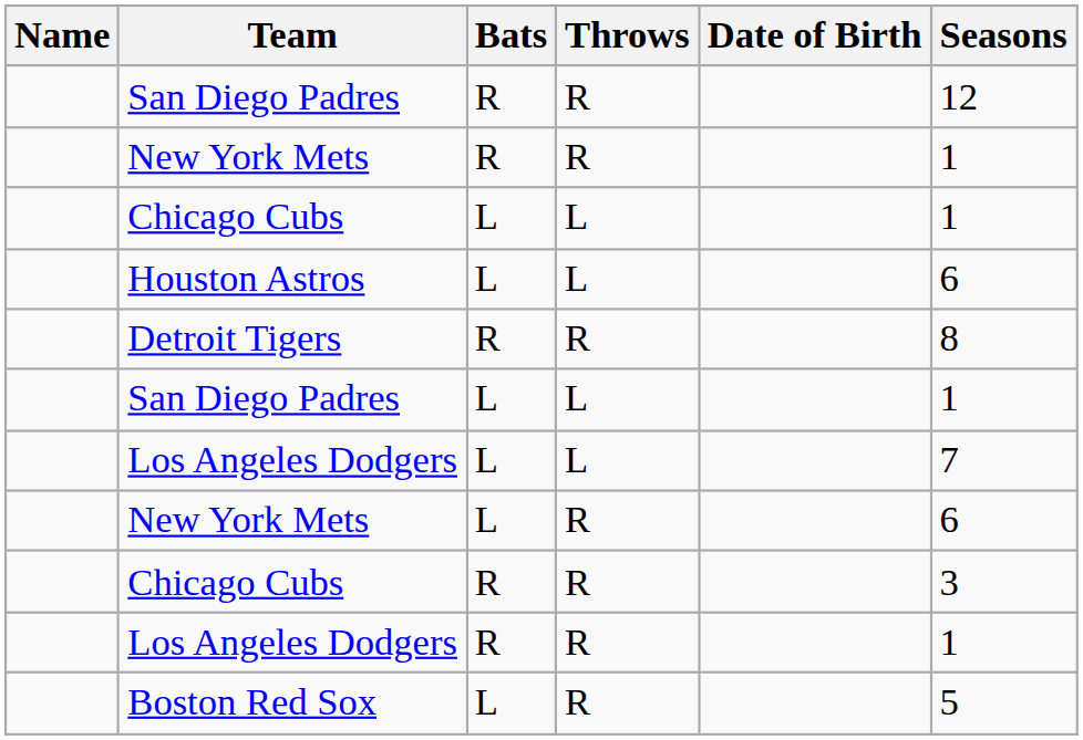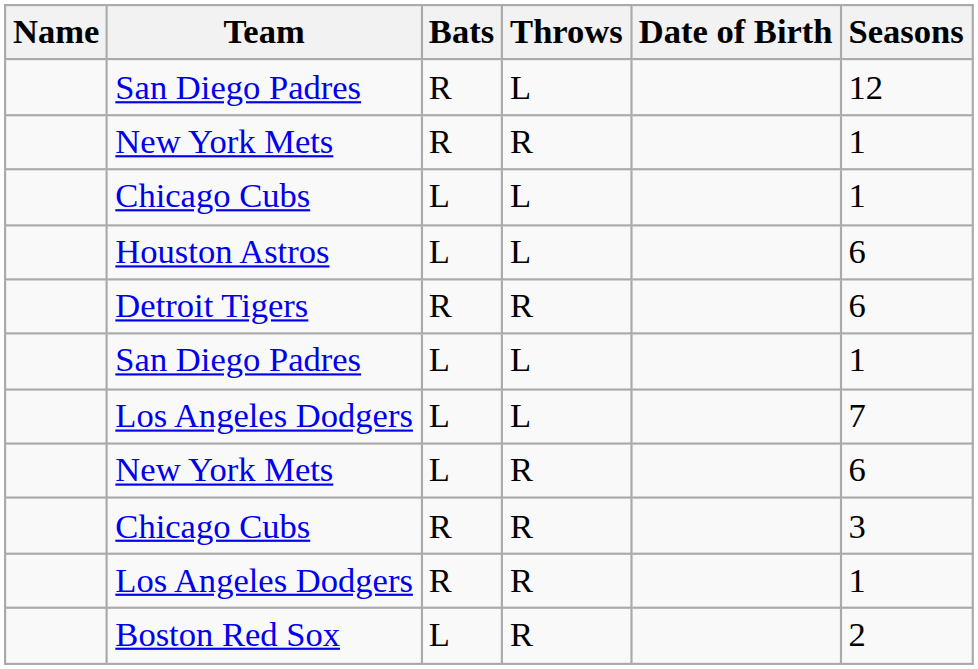San Diego Padres / R | Throws: R -> L
Detroit Tigers | Seasons: 8 -> 6
Boston Red Sox | Seasons: 5 -> 2
